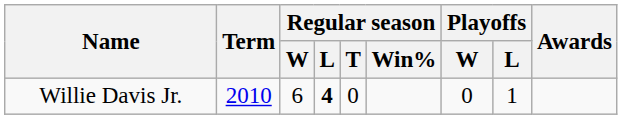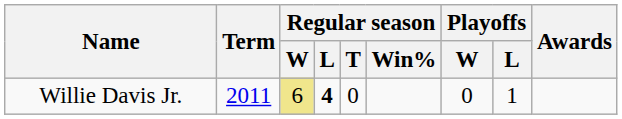Willie Davis Jr. | Term: 2010 -> 2011
Willie Davis Jr. | Regular season / W: no background -> khaki background
